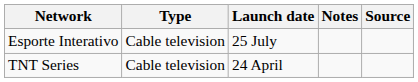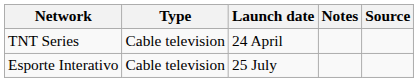rows swapped: TNT Series <-> Esporte Interativo
